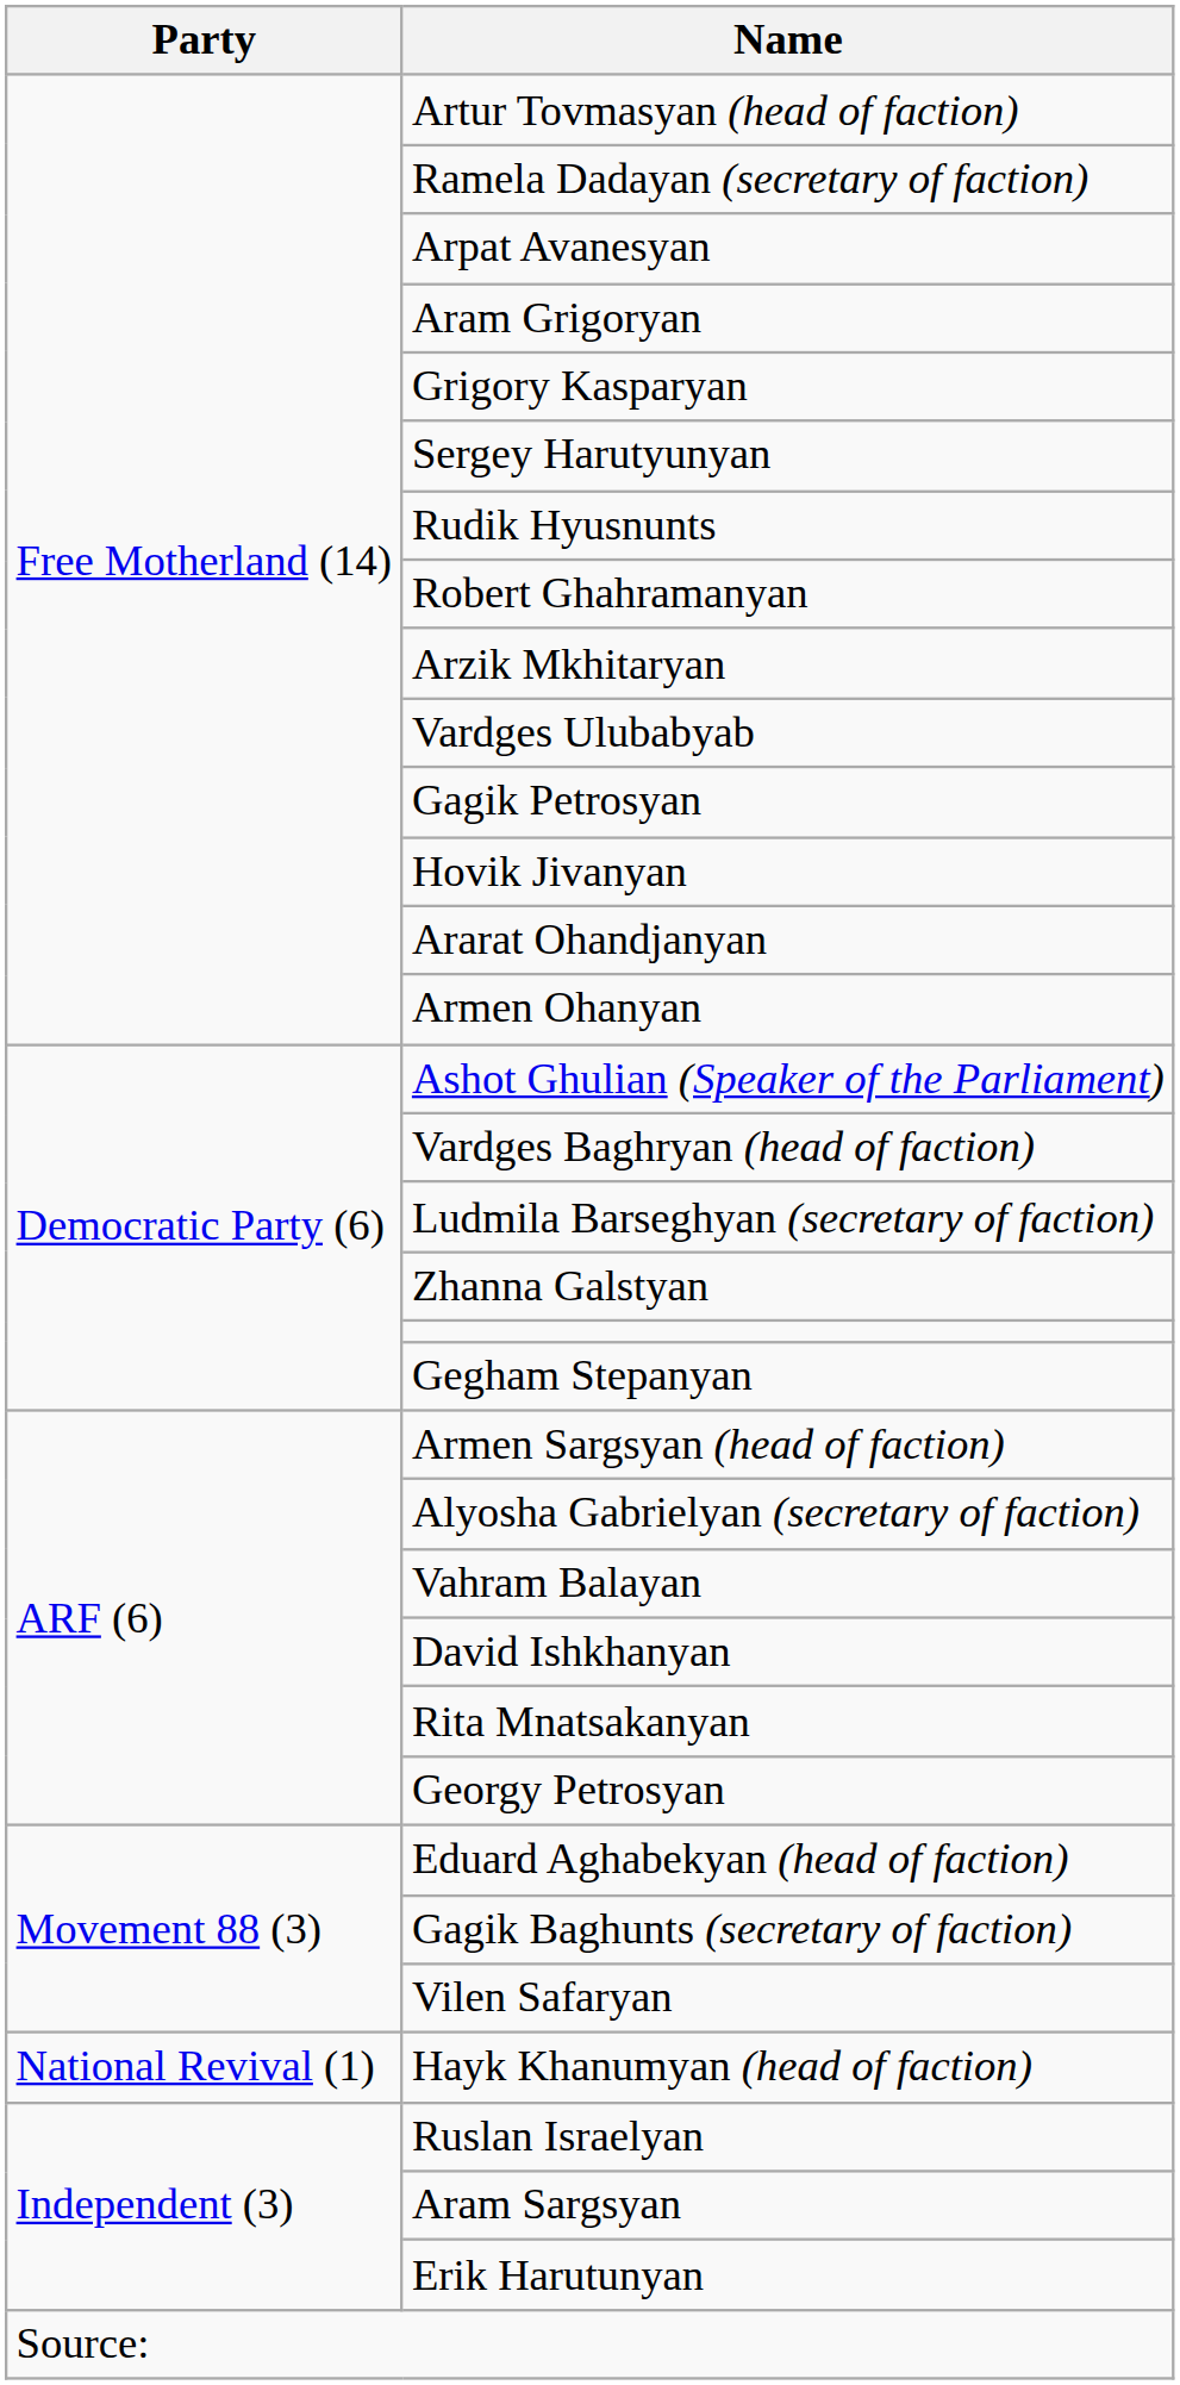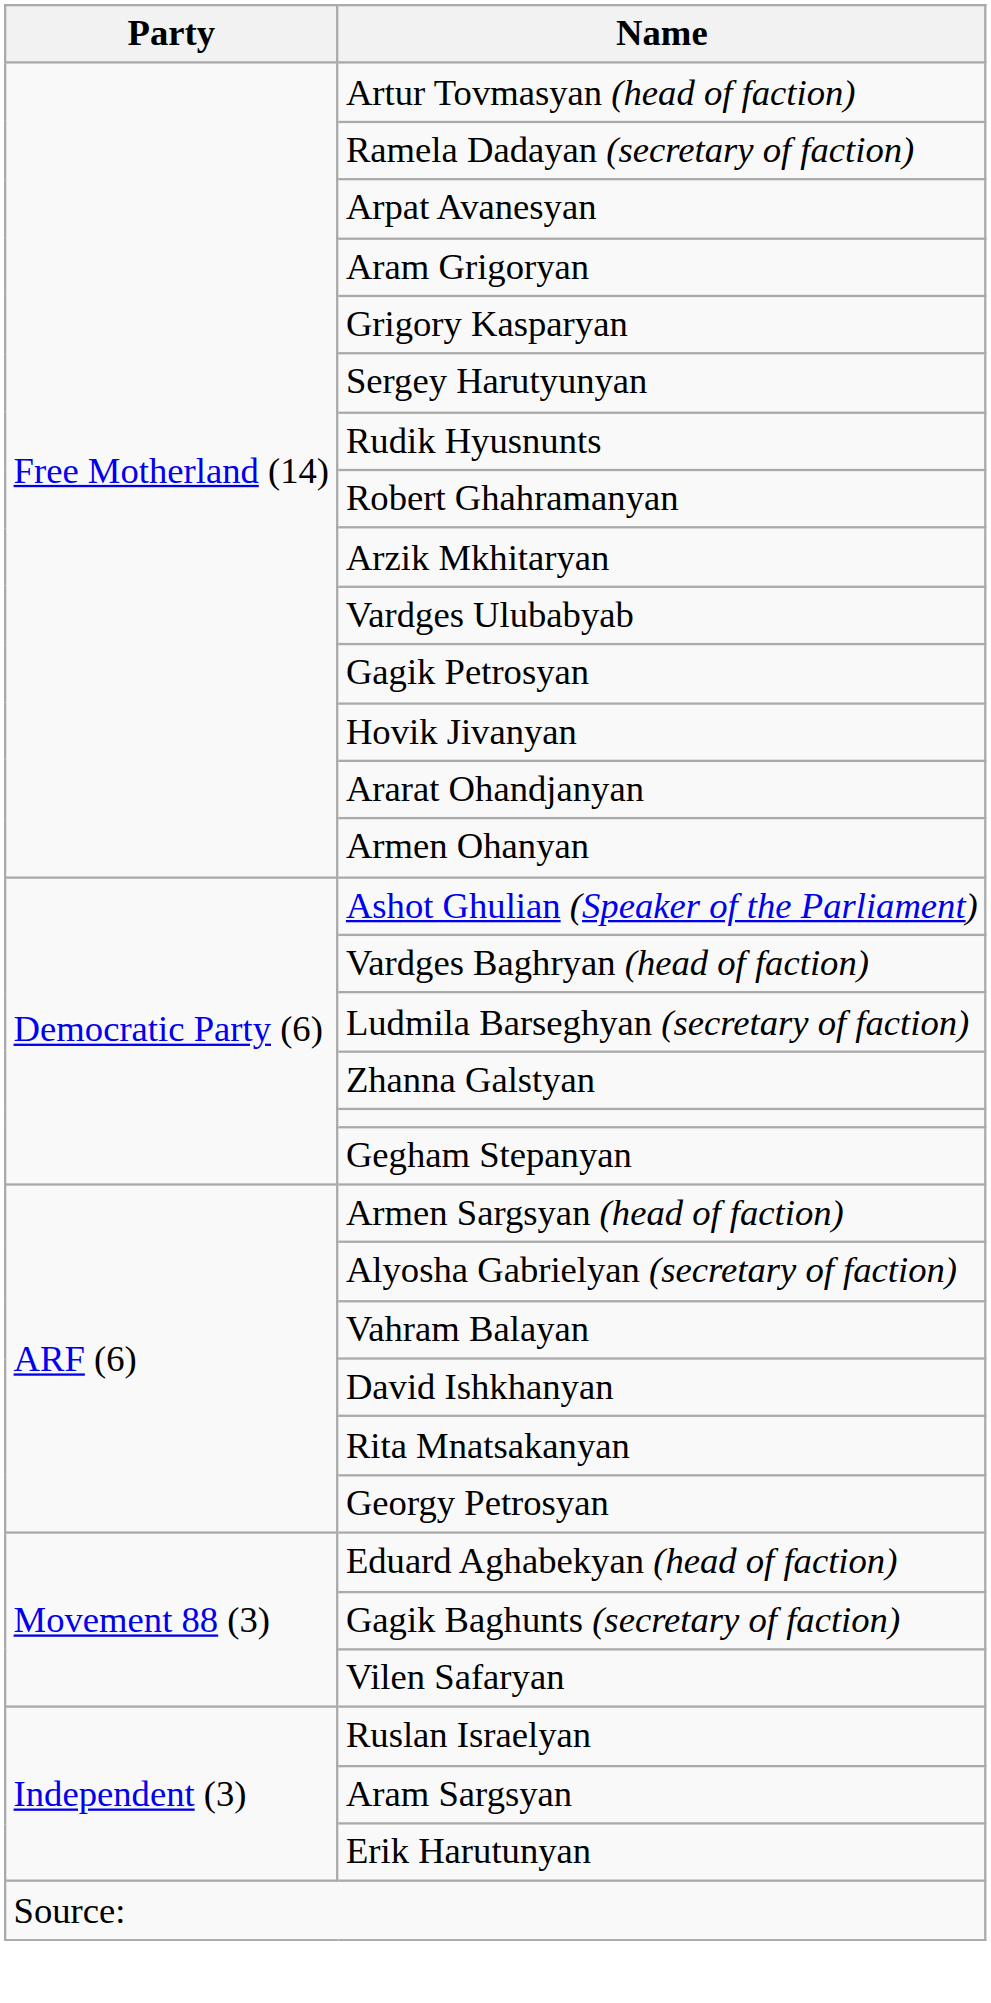- row: National Revival (1) | Hayk Khanumyan (head of faction)
